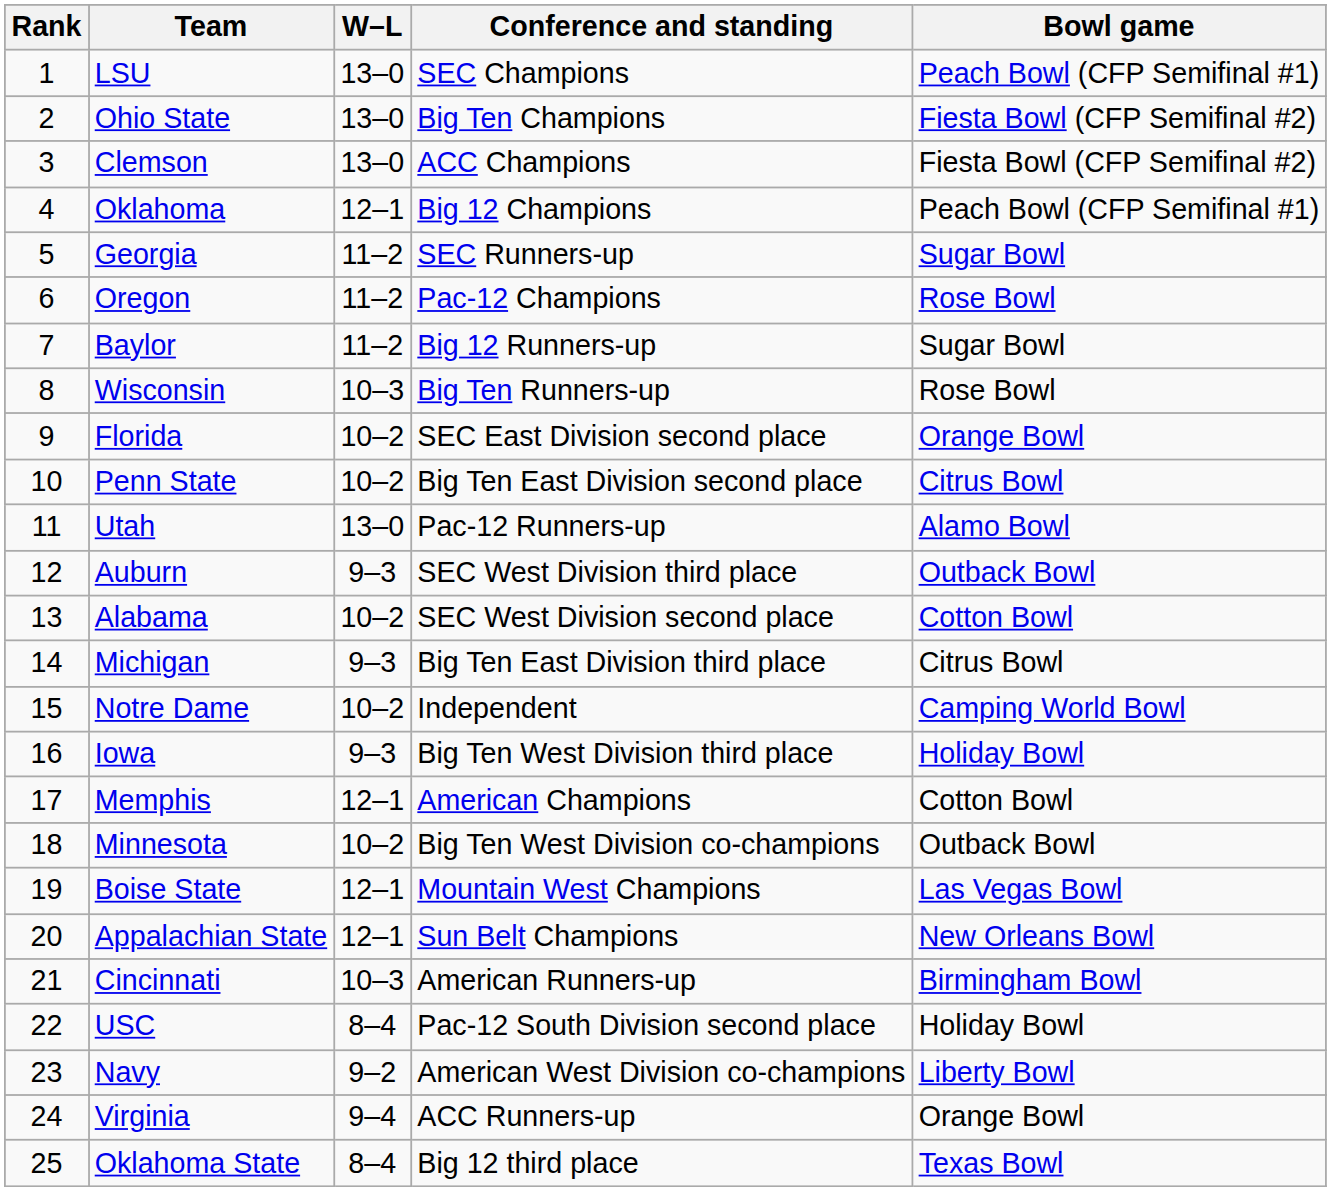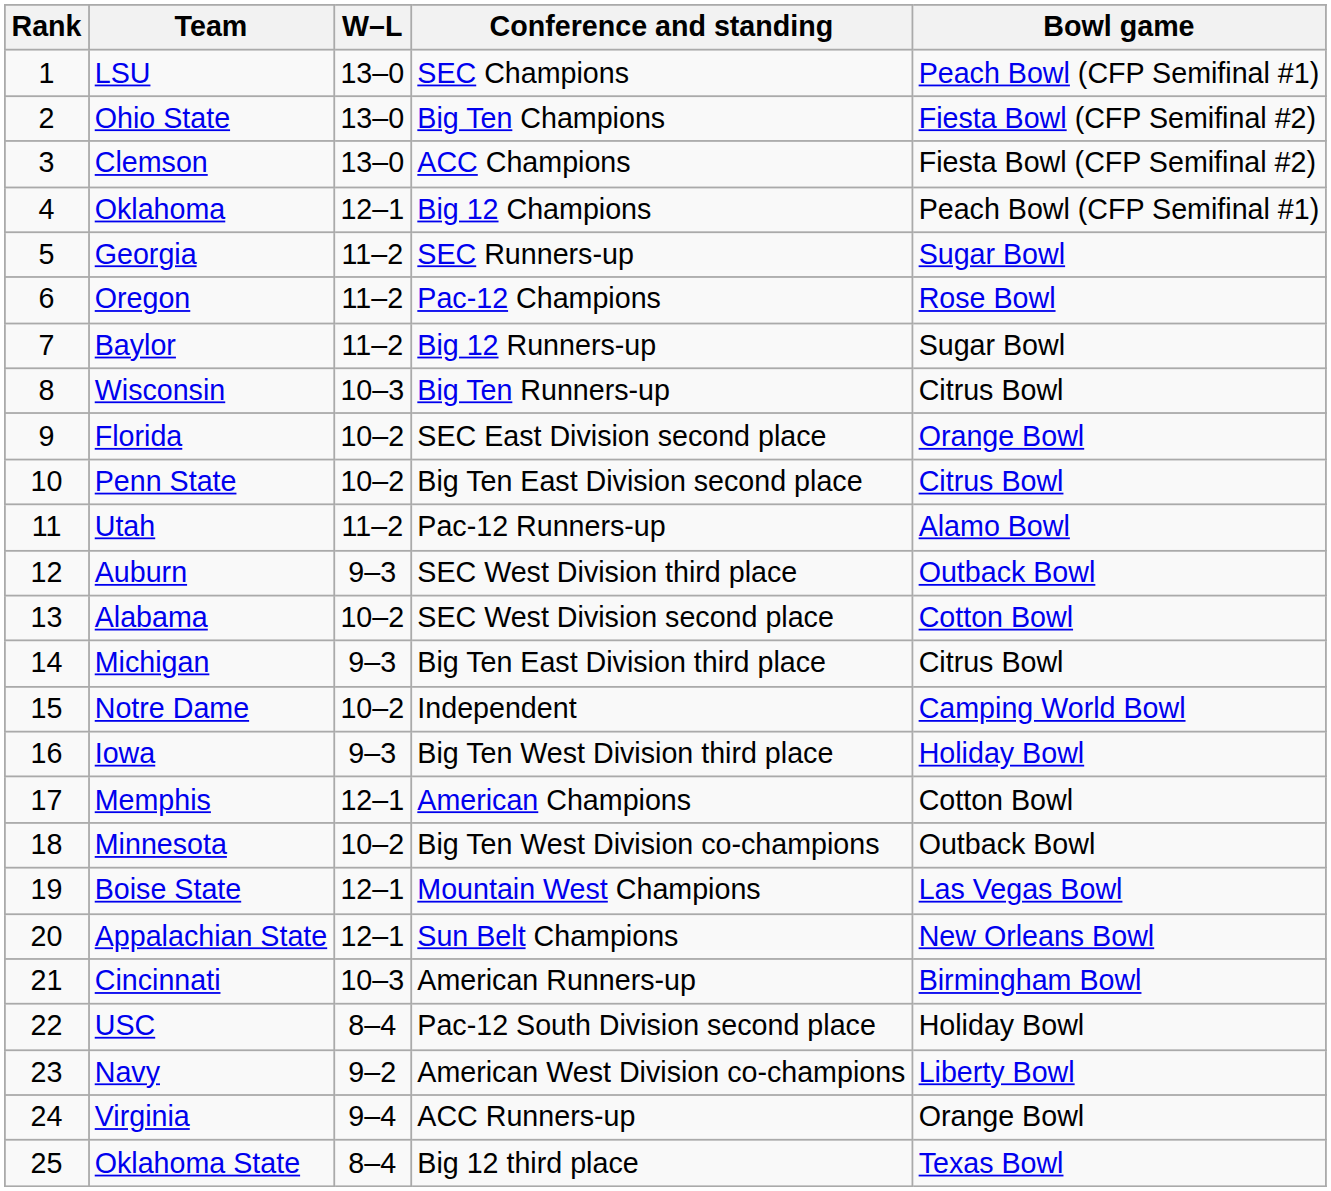Wisconsin | Bowl game: Rose Bowl -> Citrus Bowl
Utah | W–L: 13–0 -> 11–2
